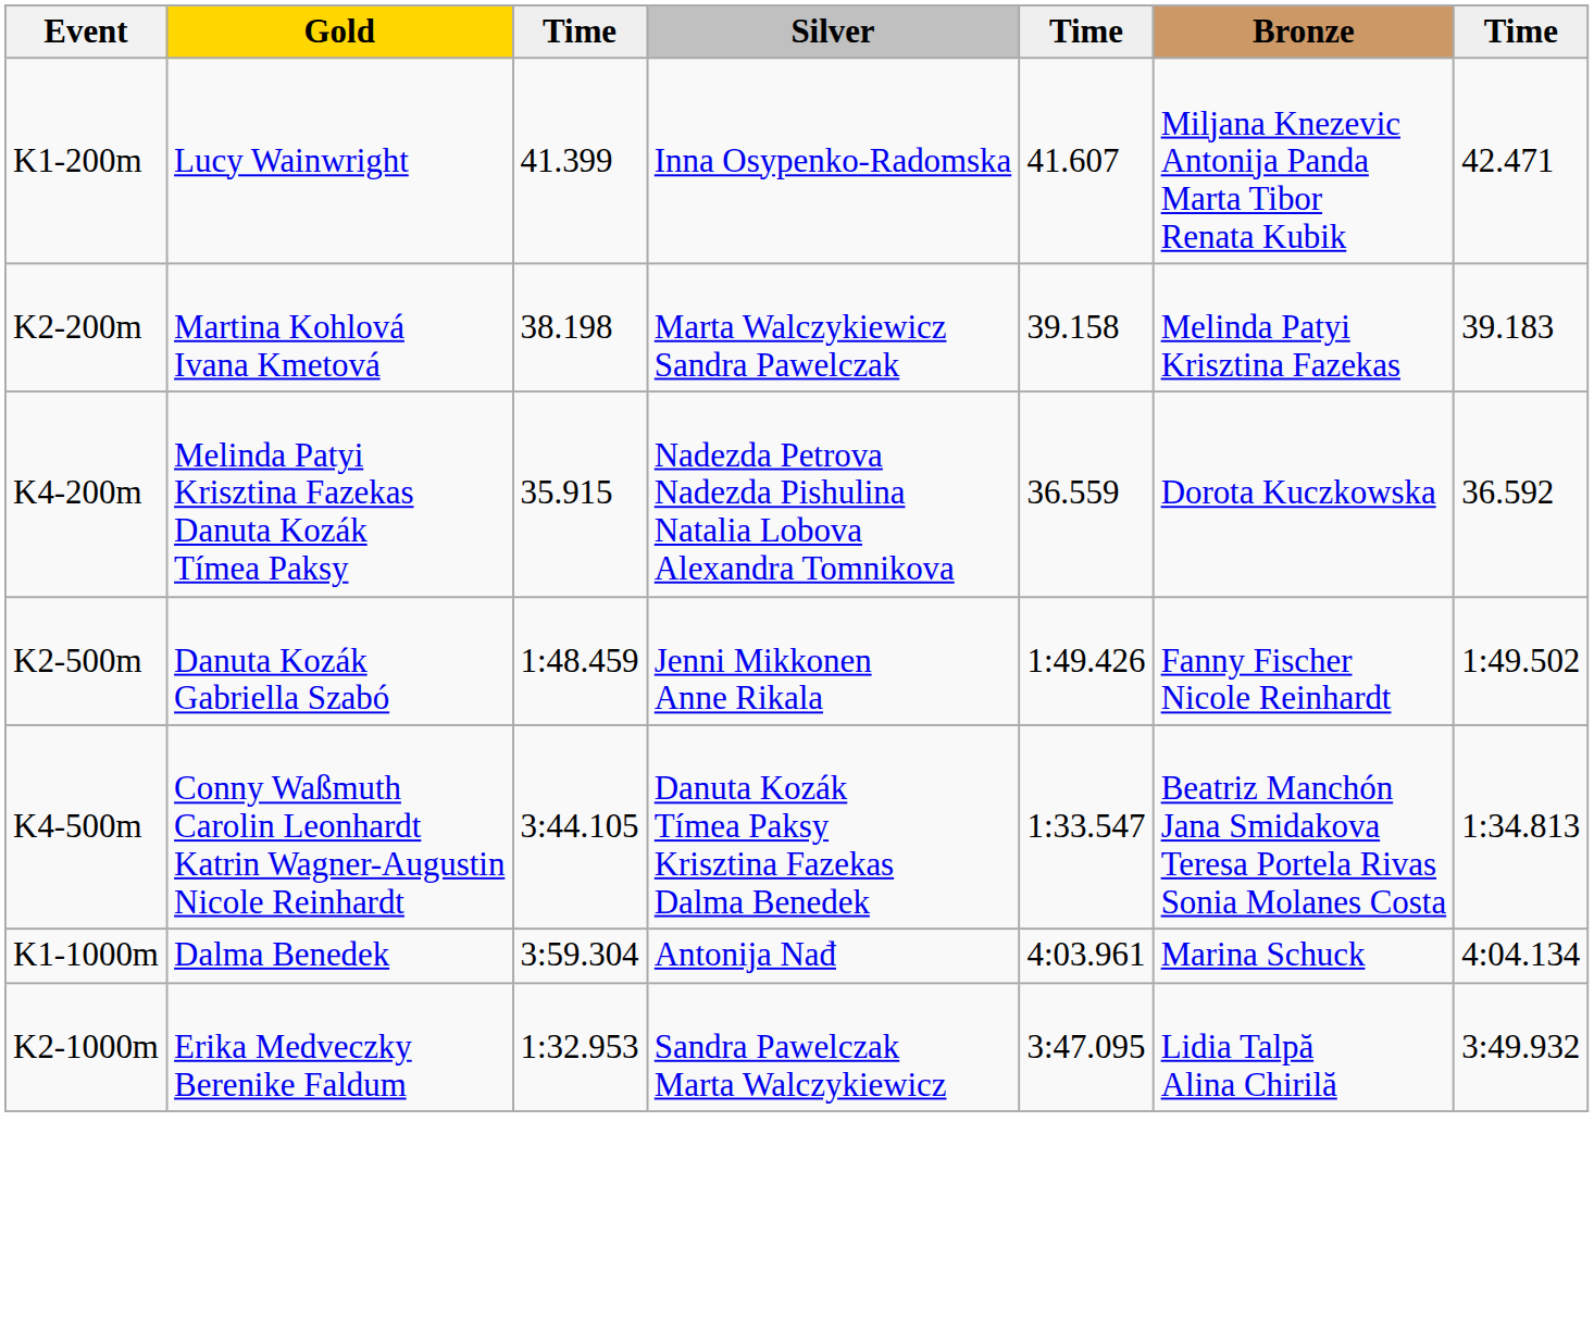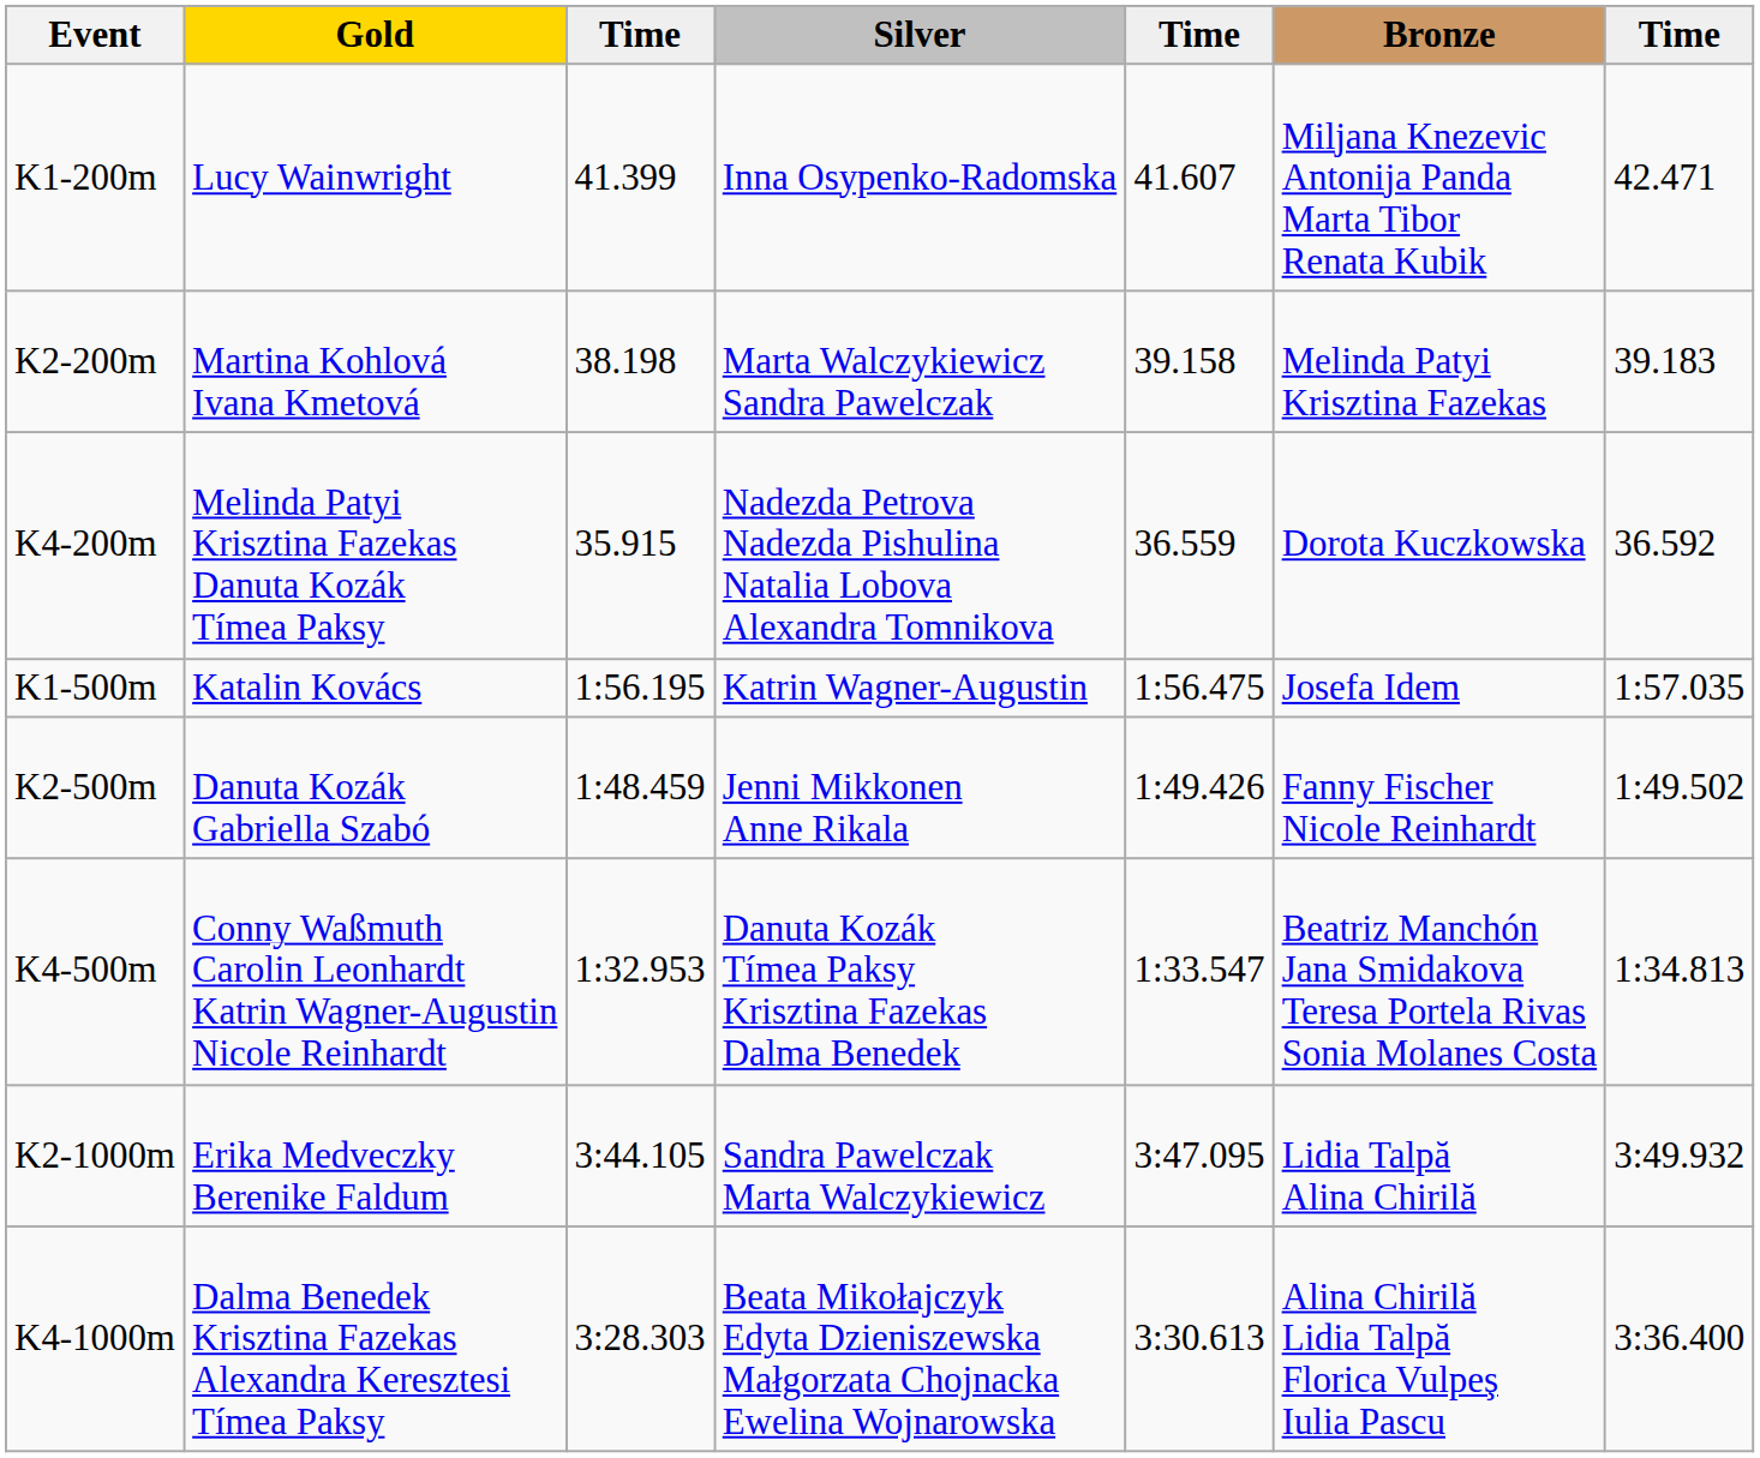+ row: K1-500m | Katalin Kovács | 1:56.195 | Katrin Wagner-Augustin | 1:56.475 | Josefa Idem | 1:57.035
K4-500m | column 3: 3:44.105 -> 1:32.953
- row: K1-1000m | Dalma Benedek | 3:59.304 | Antonija Nađ | 4:03.961 | Marina Schuck | 4:04.134
K2-1000m | column 3: 1:32.953 -> 3:44.105
+ row: K4-1000m | Dalma Benedek Krisztina Fazekas Alexandra Keresztesi Tímea Paksy | 3:28.303 | Beata Mikołajczyk Edyta Dzieniszewska Małgorzata Chojnacka Ewelina Wojnarowska | 3:30.613 | Alina Chirilă Lidia Talpă Florica Vulpeş Iulia Pascu | 3:36.400
